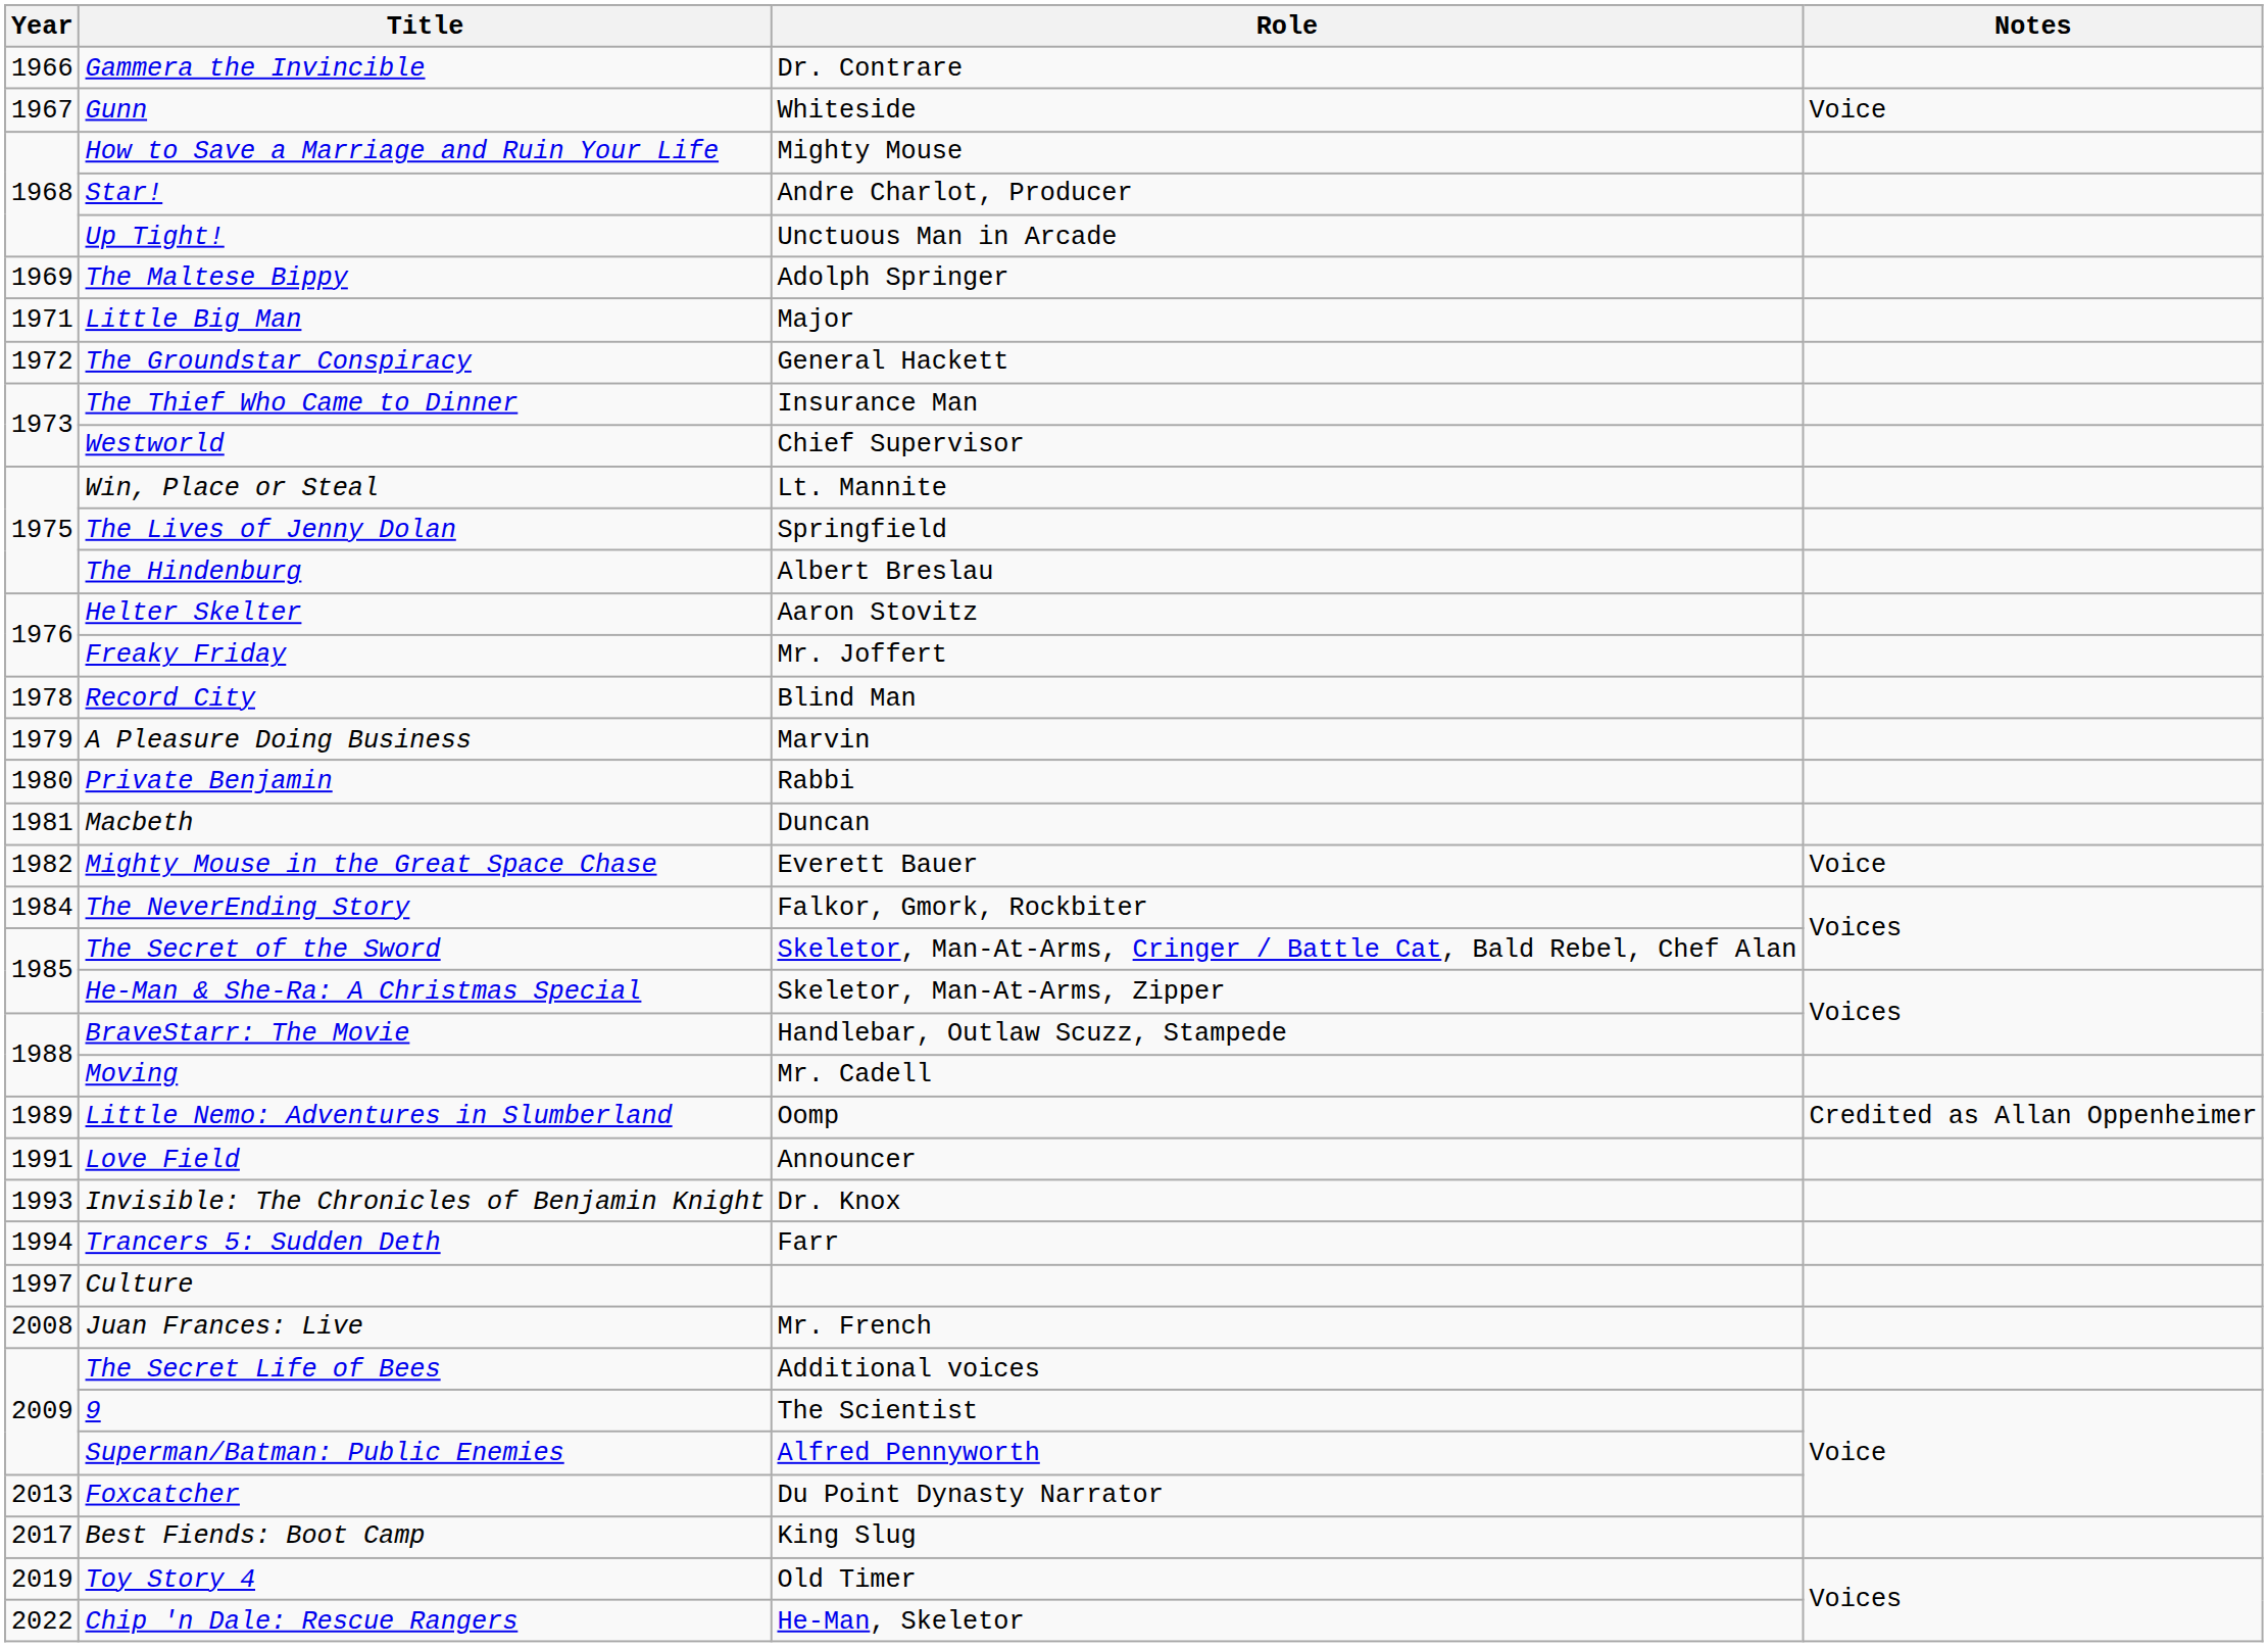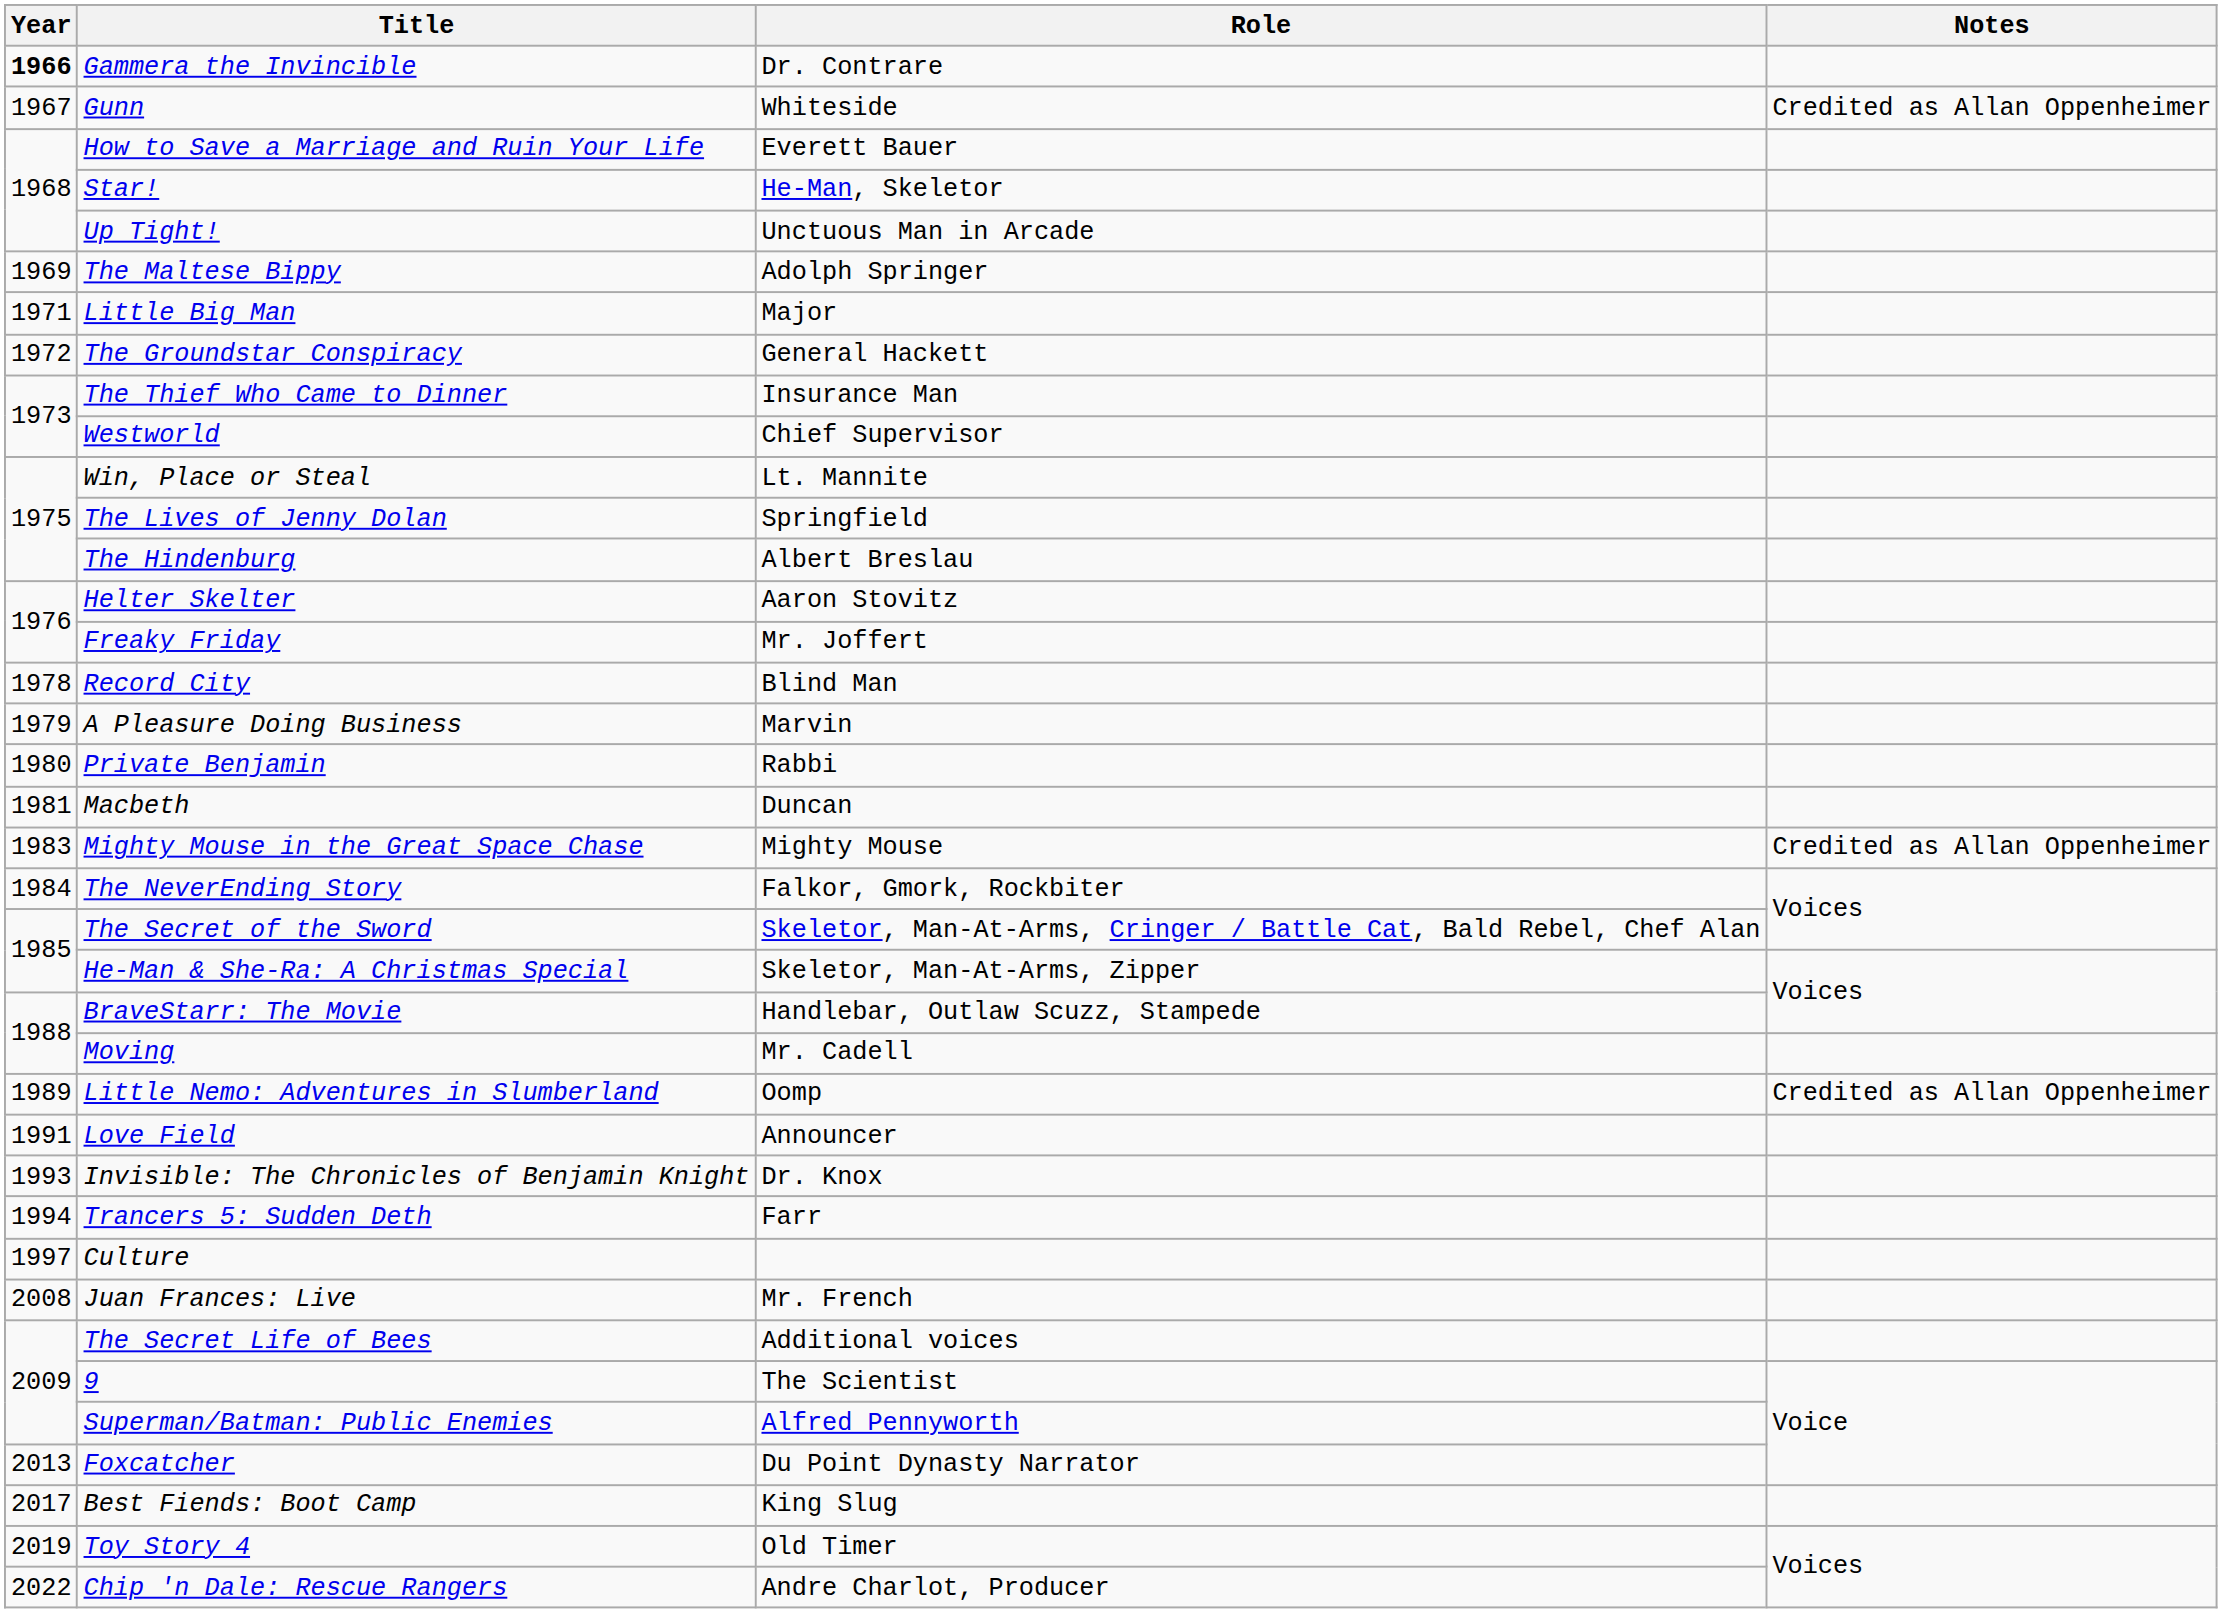Gammera the Invincible | Year: normal -> bold
Gunn | Notes: Voice -> Credited as Allan Oppenheimer
How to Save a Marriage and Ruin Your Life | Role: Mighty Mouse -> Everett Bauer
Star! | Role: Andre Charlot, Producer -> He-Man, Skeletor
Mighty Mouse in the Great Space Chase | Year: 1982 -> 1983
Mighty Mouse in the Great Space Chase | Role: Everett Bauer -> Mighty Mouse
Mighty Mouse in the Great Space Chase | Notes: Voice -> Credited as Allan Oppenheimer
Chip 'n Dale: Rescue Rangers | Role: He-Man, Skeletor -> Andre Charlot, Producer
